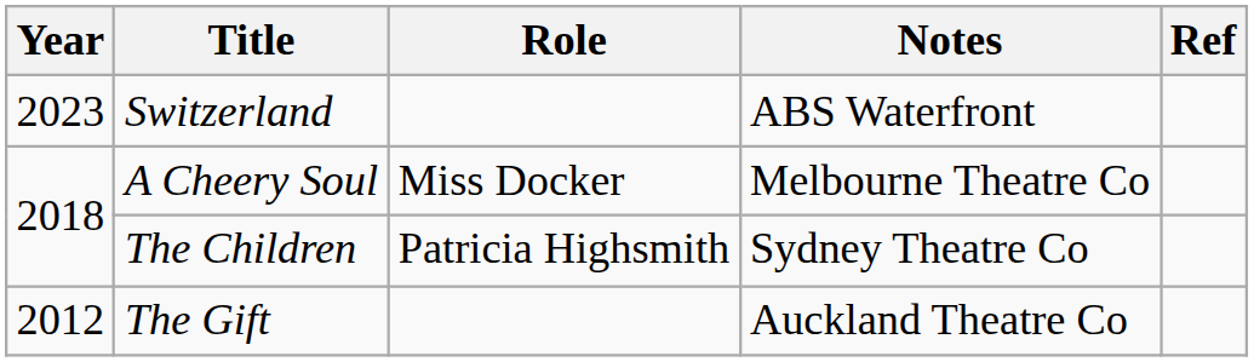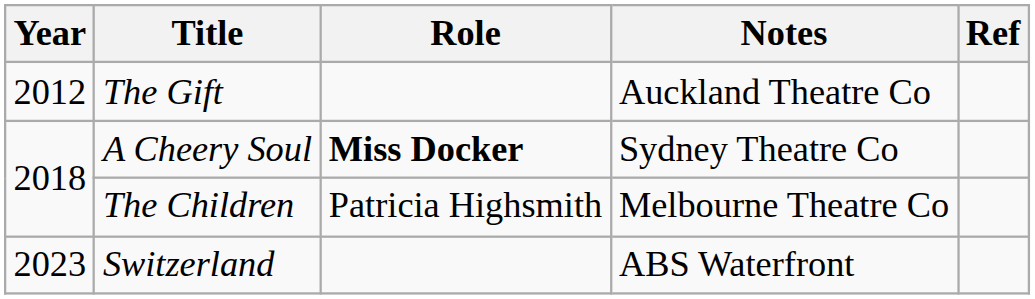rows swapped: Switzerland <-> The Gift
A Cheery Soul | Role: normal -> bold
A Cheery Soul | Notes: Melbourne Theatre Co -> Sydney Theatre Co
The Children | Notes: Sydney Theatre Co -> Melbourne Theatre Co
